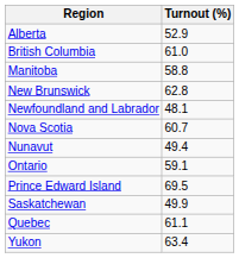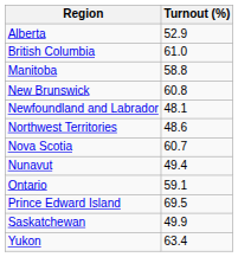New Brunswick | Turnout (%): 62.8 -> 60.8
+ row: Northwest Territories | 48.6
- row: Quebec | 61.1
